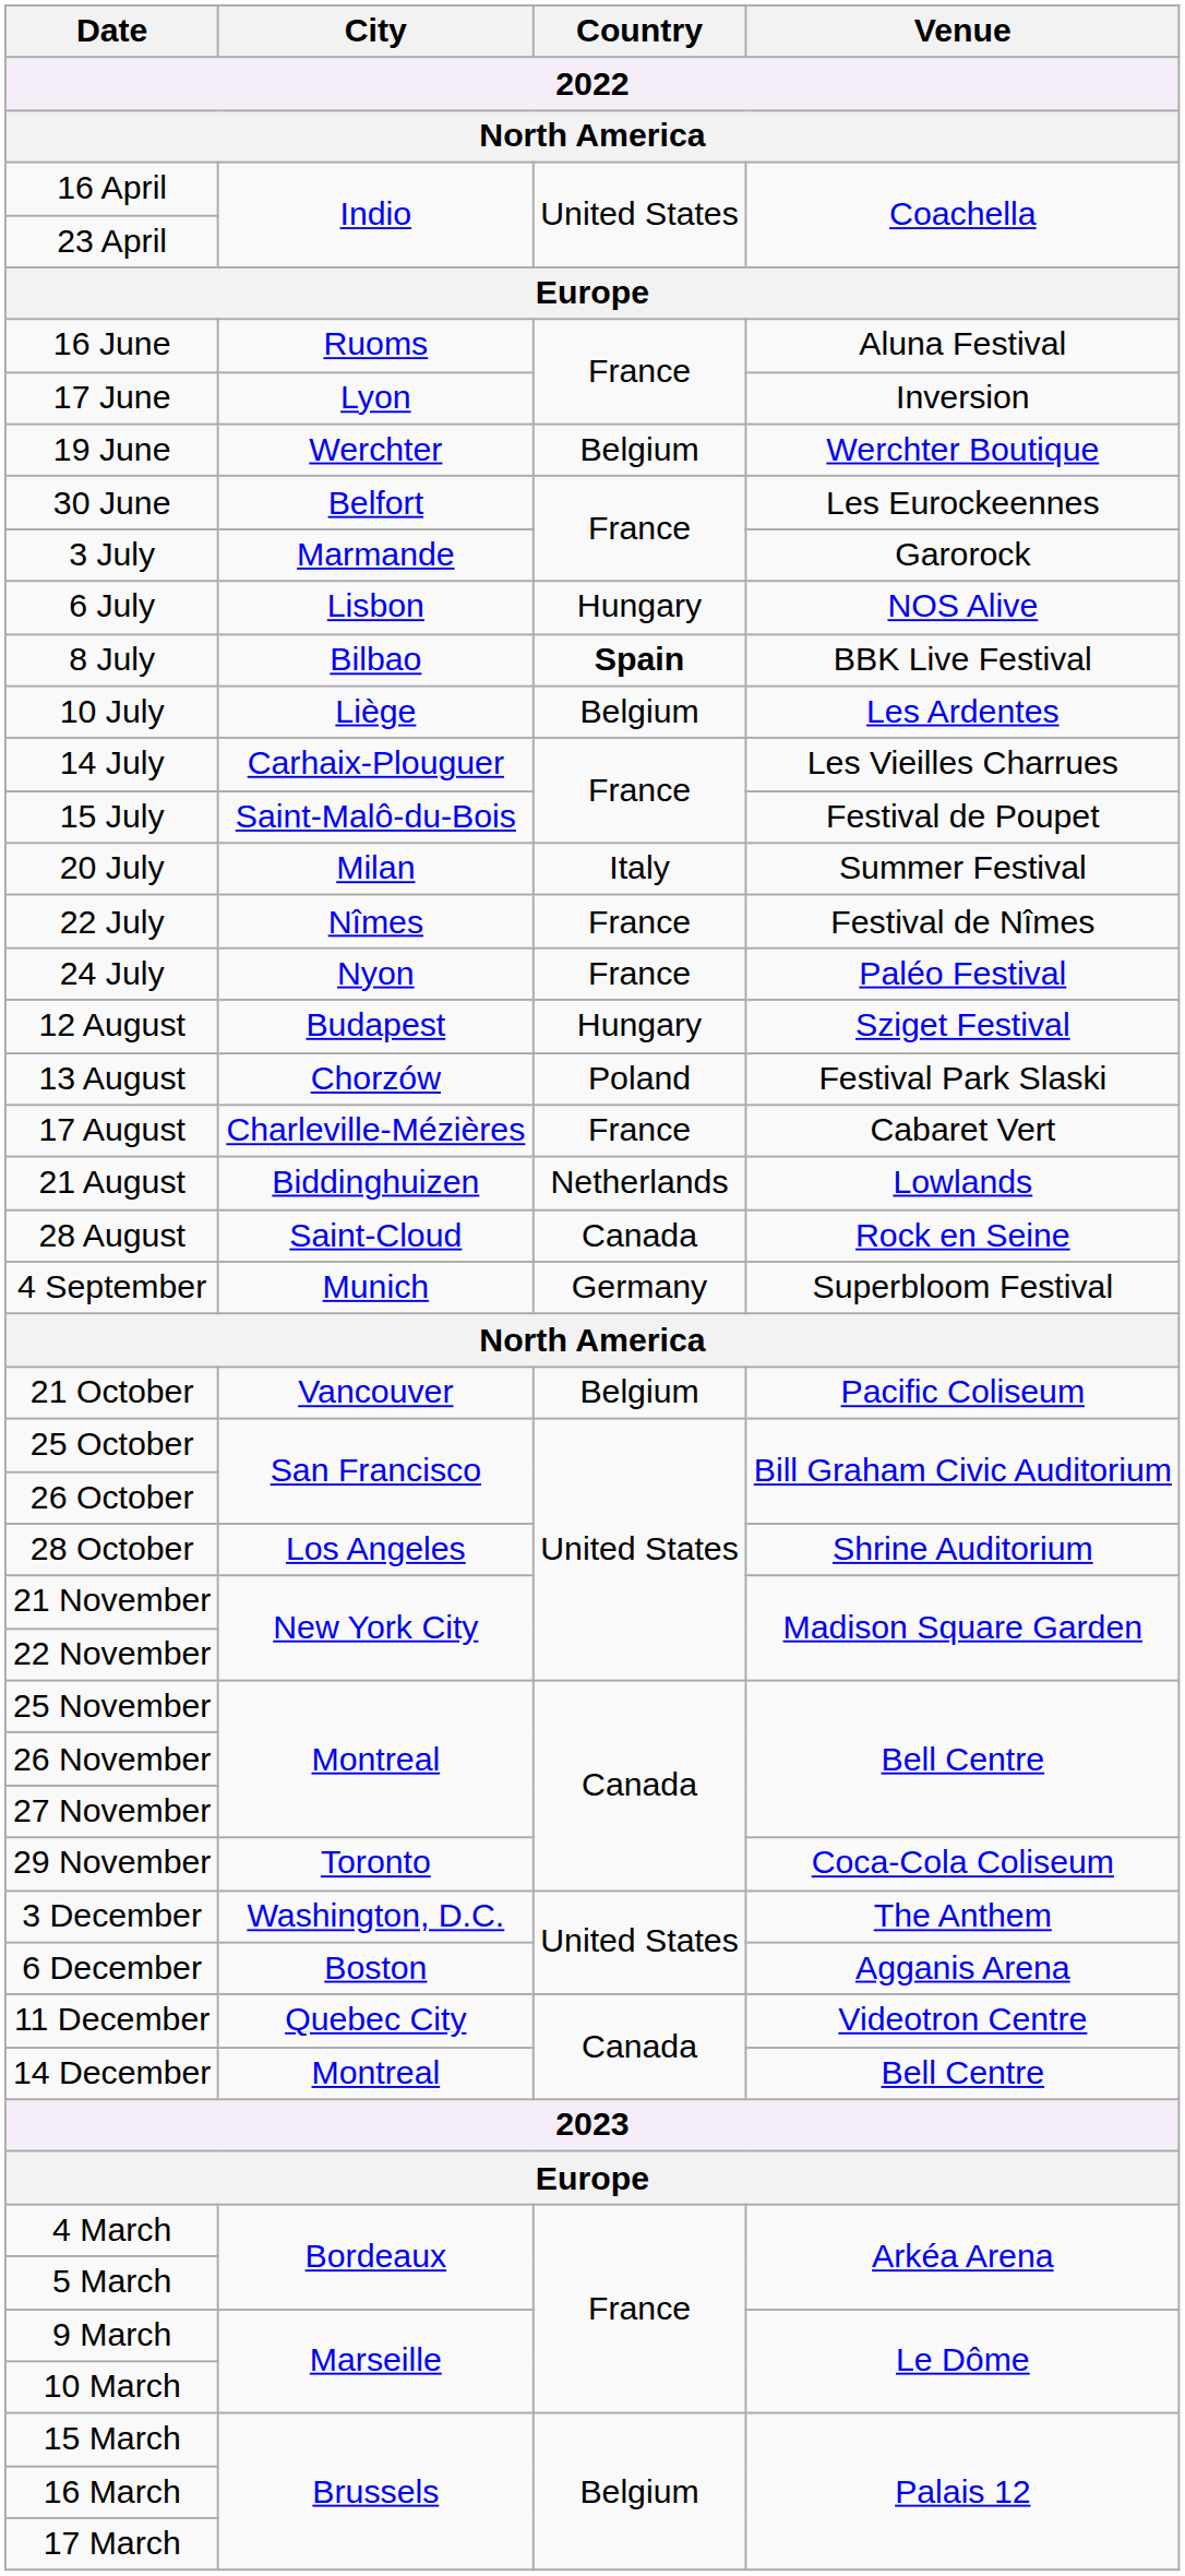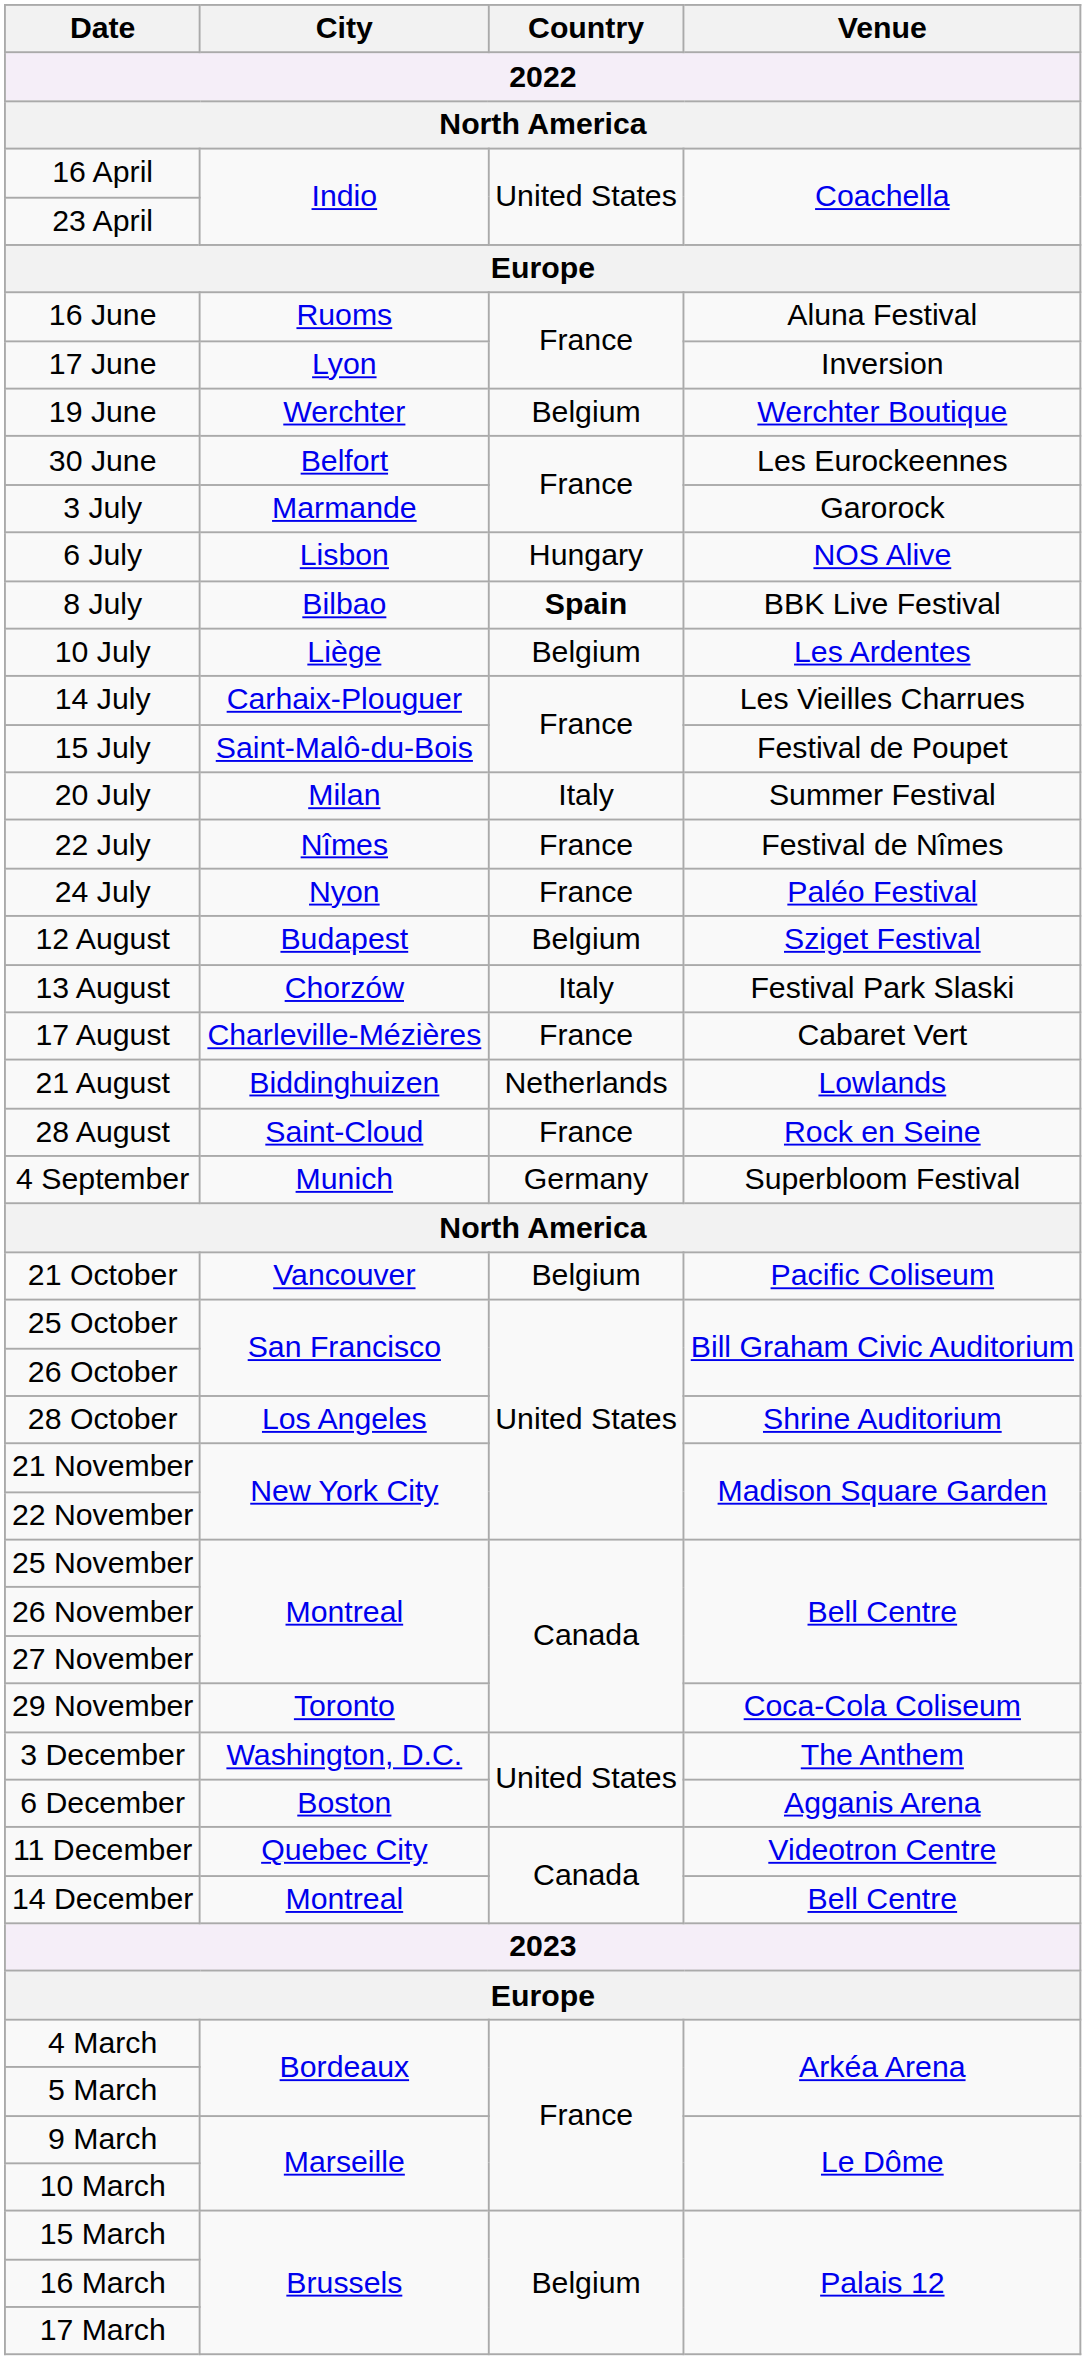12 August | Country: Hungary -> Belgium
13 August | Country: Poland -> Italy
28 August | Country: Canada -> France
